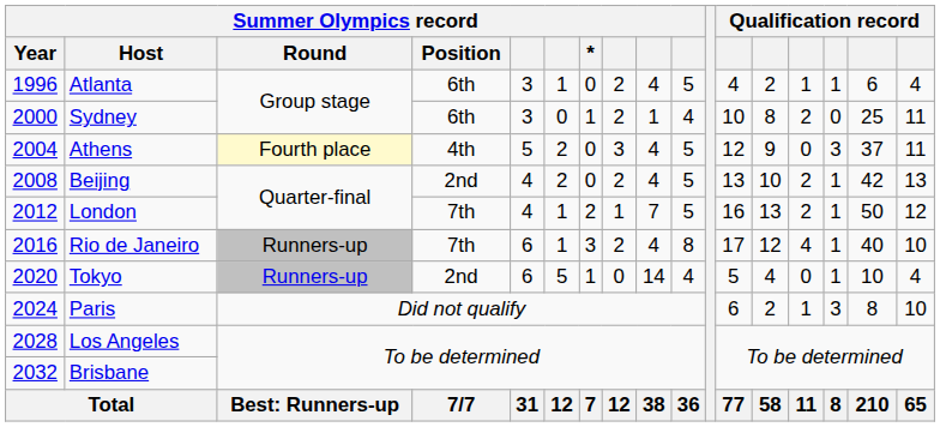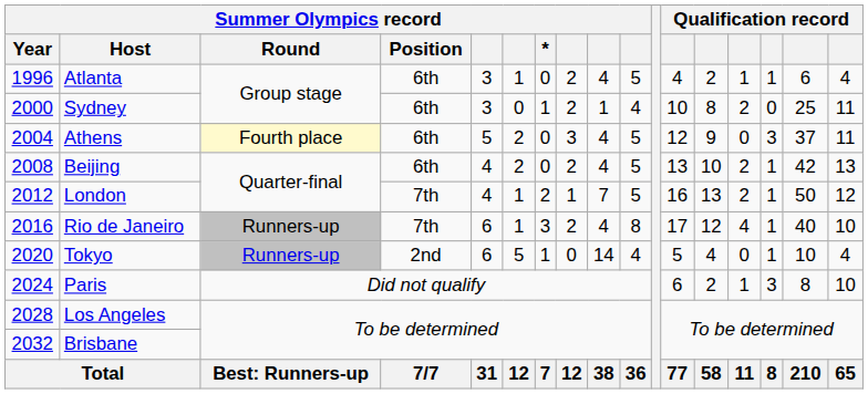Athens | Summer Olympics record / Position: 4th -> 6th
Beijing | Summer Olympics record / Position: 2nd -> 6th
